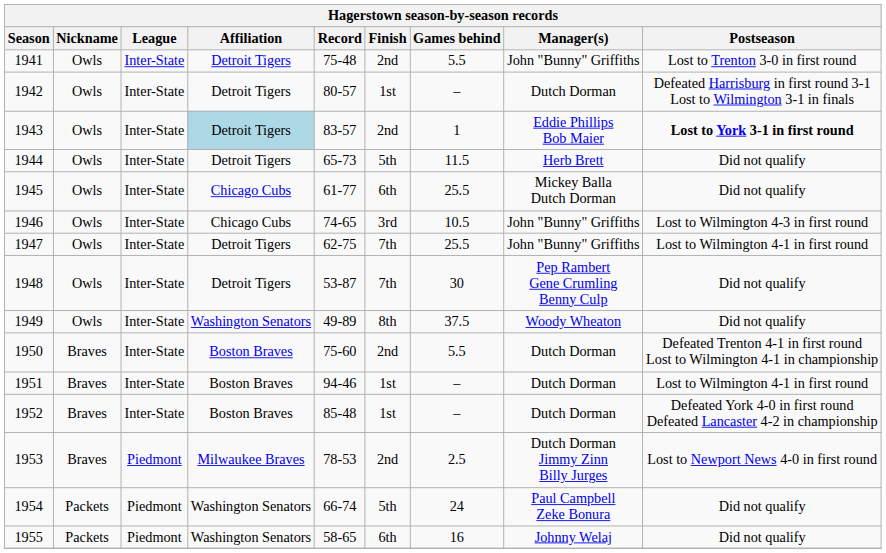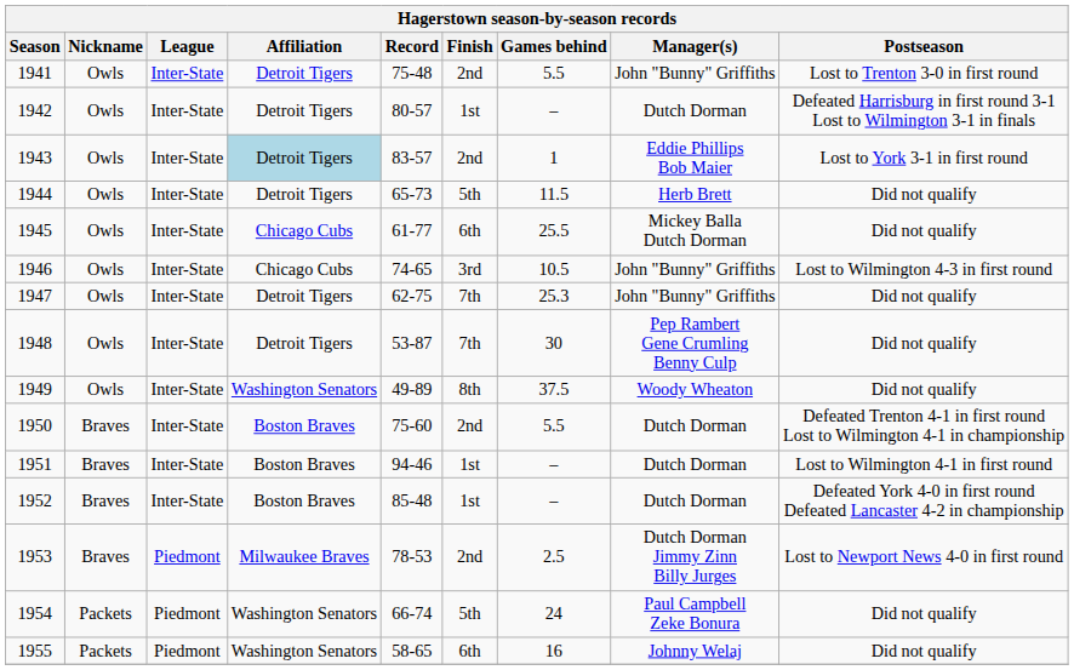1943 | Postseason: bold -> normal
1947 | Games behind: 25.5 -> 25.3
1947 | Postseason: Lost to Wilmington 4-1 in first round -> Did not qualify
